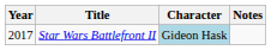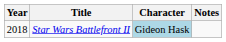Star Wars Battlefront II | Year: 2017 -> 2018
